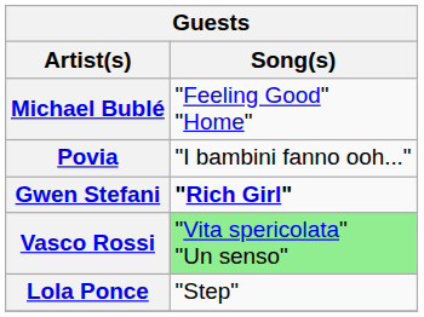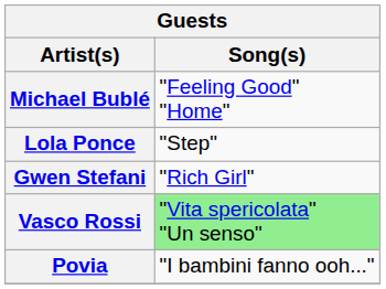rows swapped: Lola Ponce <-> Povia
Gwen Stefani | Song(s): bold -> normal
